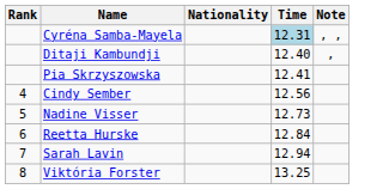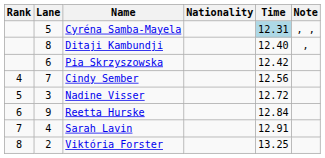+ column: Lane | 5 | 8 | 6 | 7 | 3 | 9 | 4 | 2
Pia Skrzyszowska | Time: 12.41 -> 12.42
Nadine Visser | Time: 12.73 -> 12.72
Sarah Lavin | Time: 12.94 -> 12.91
